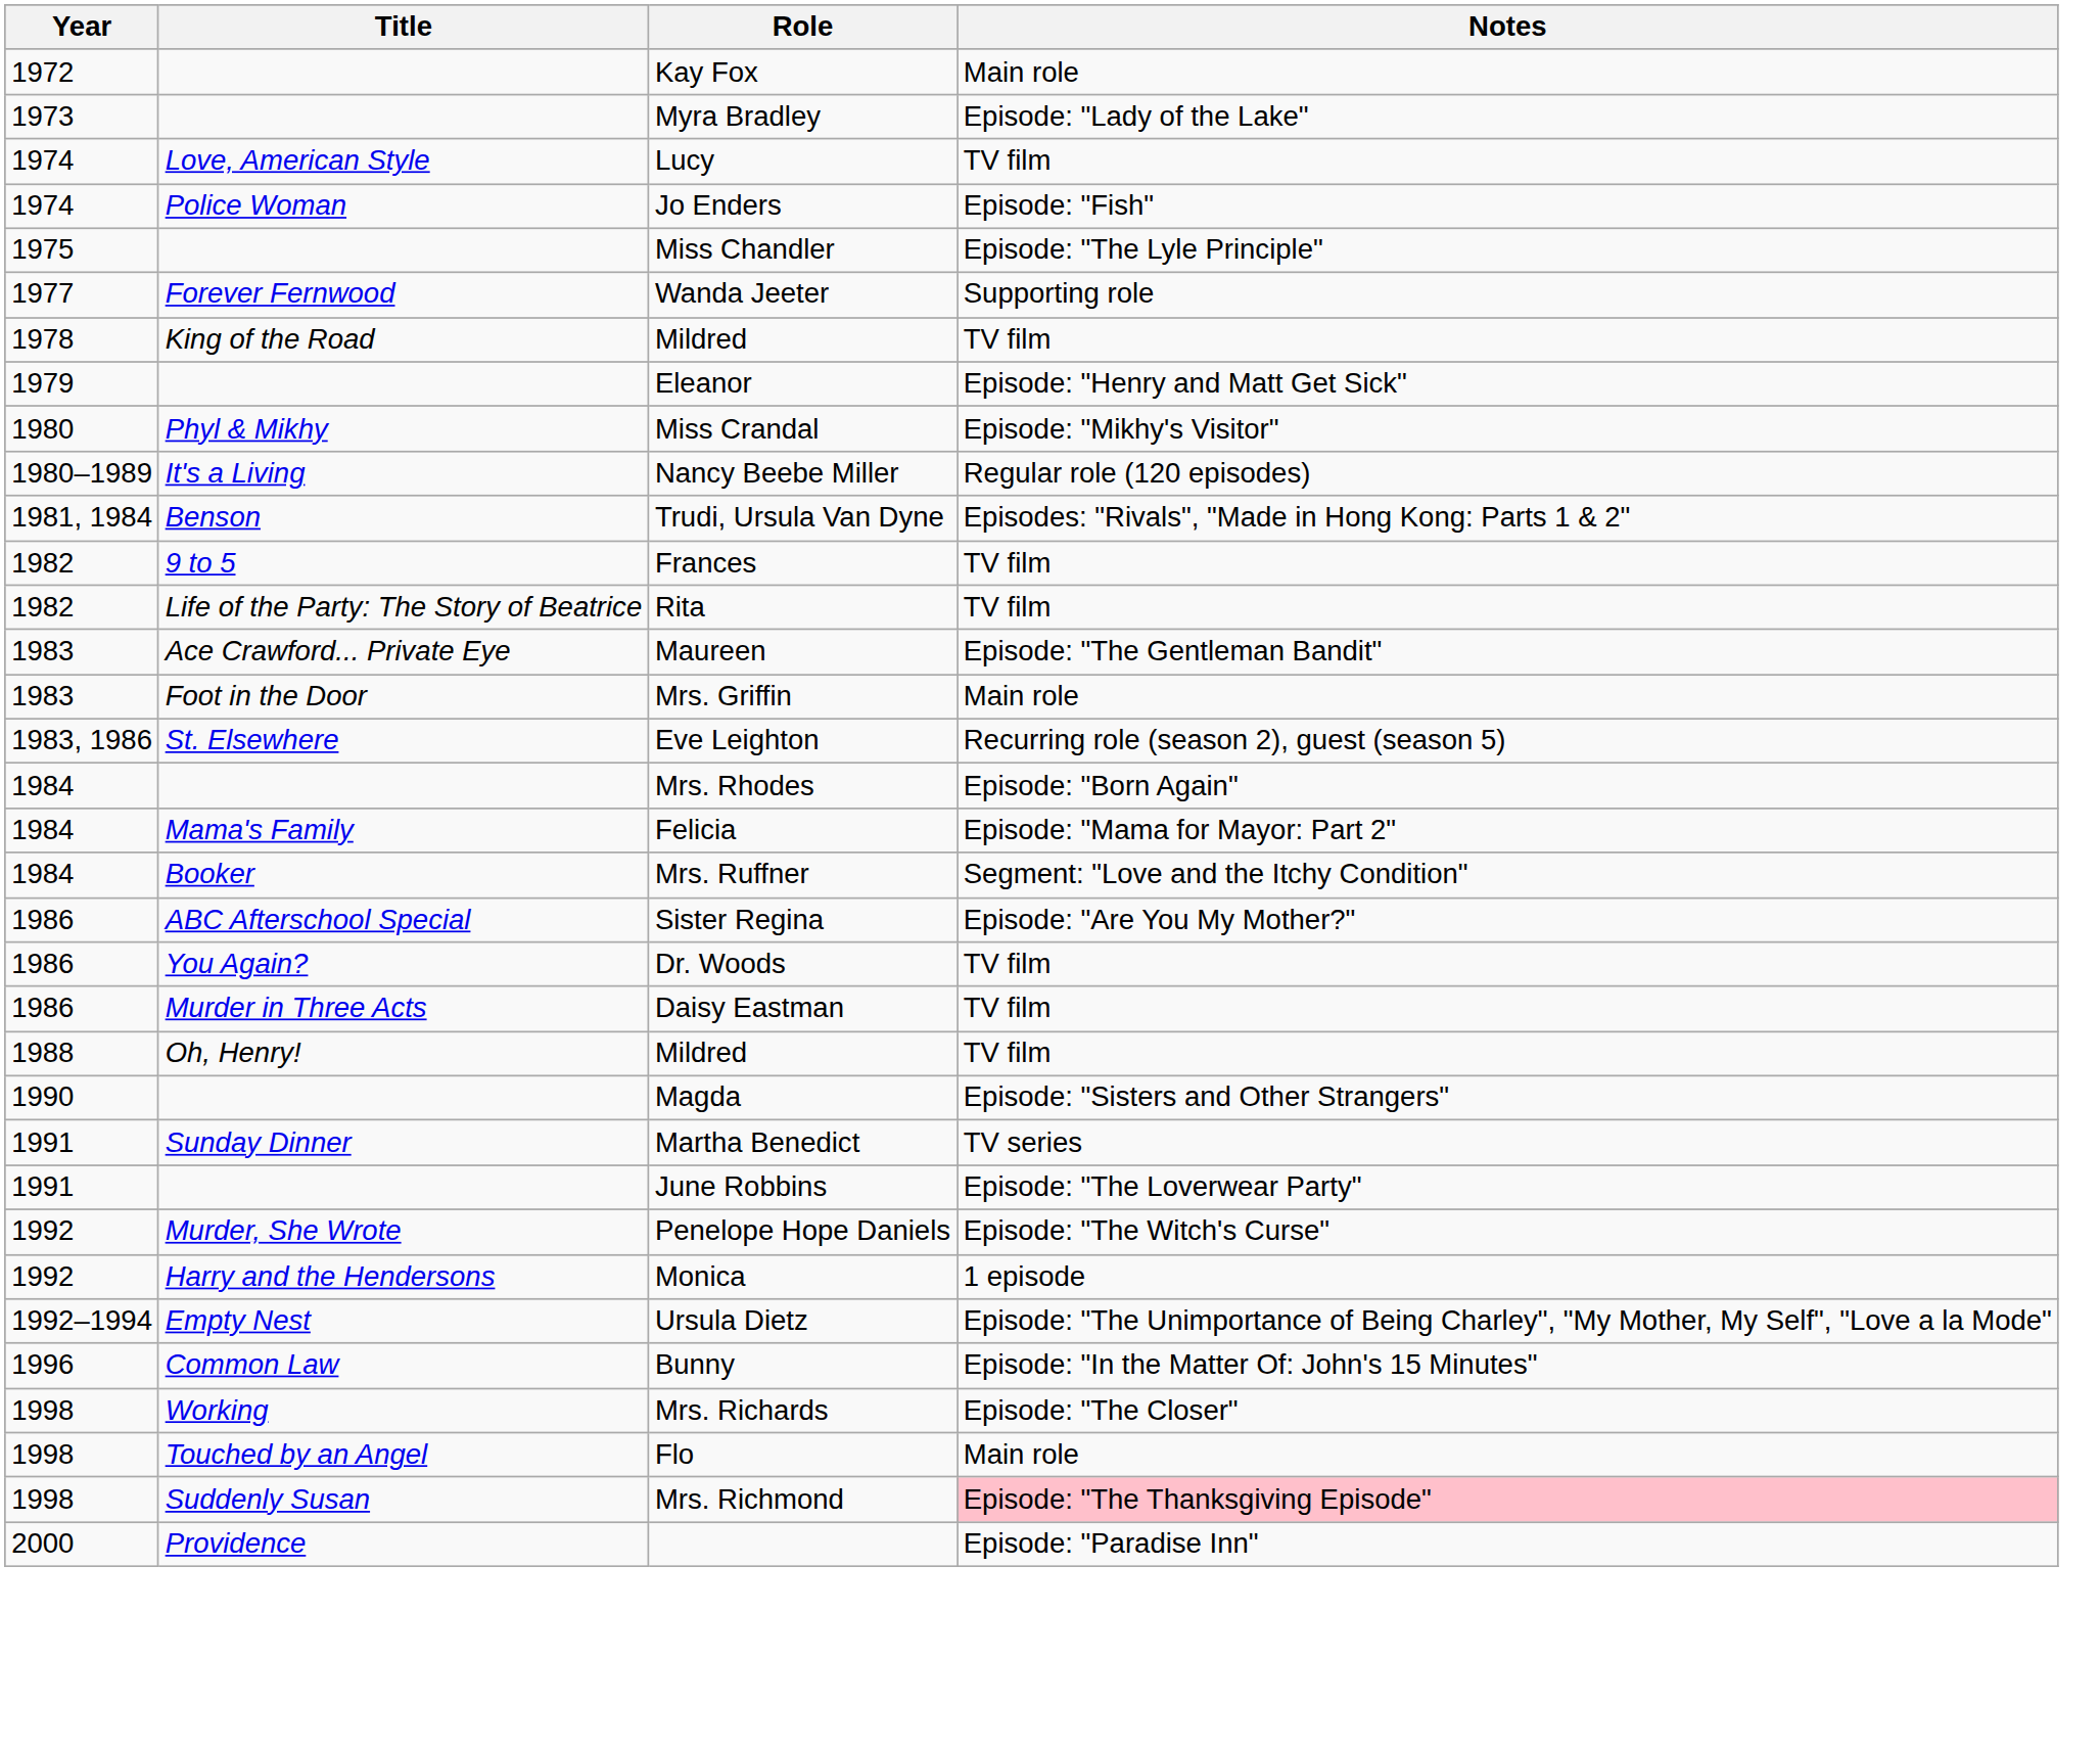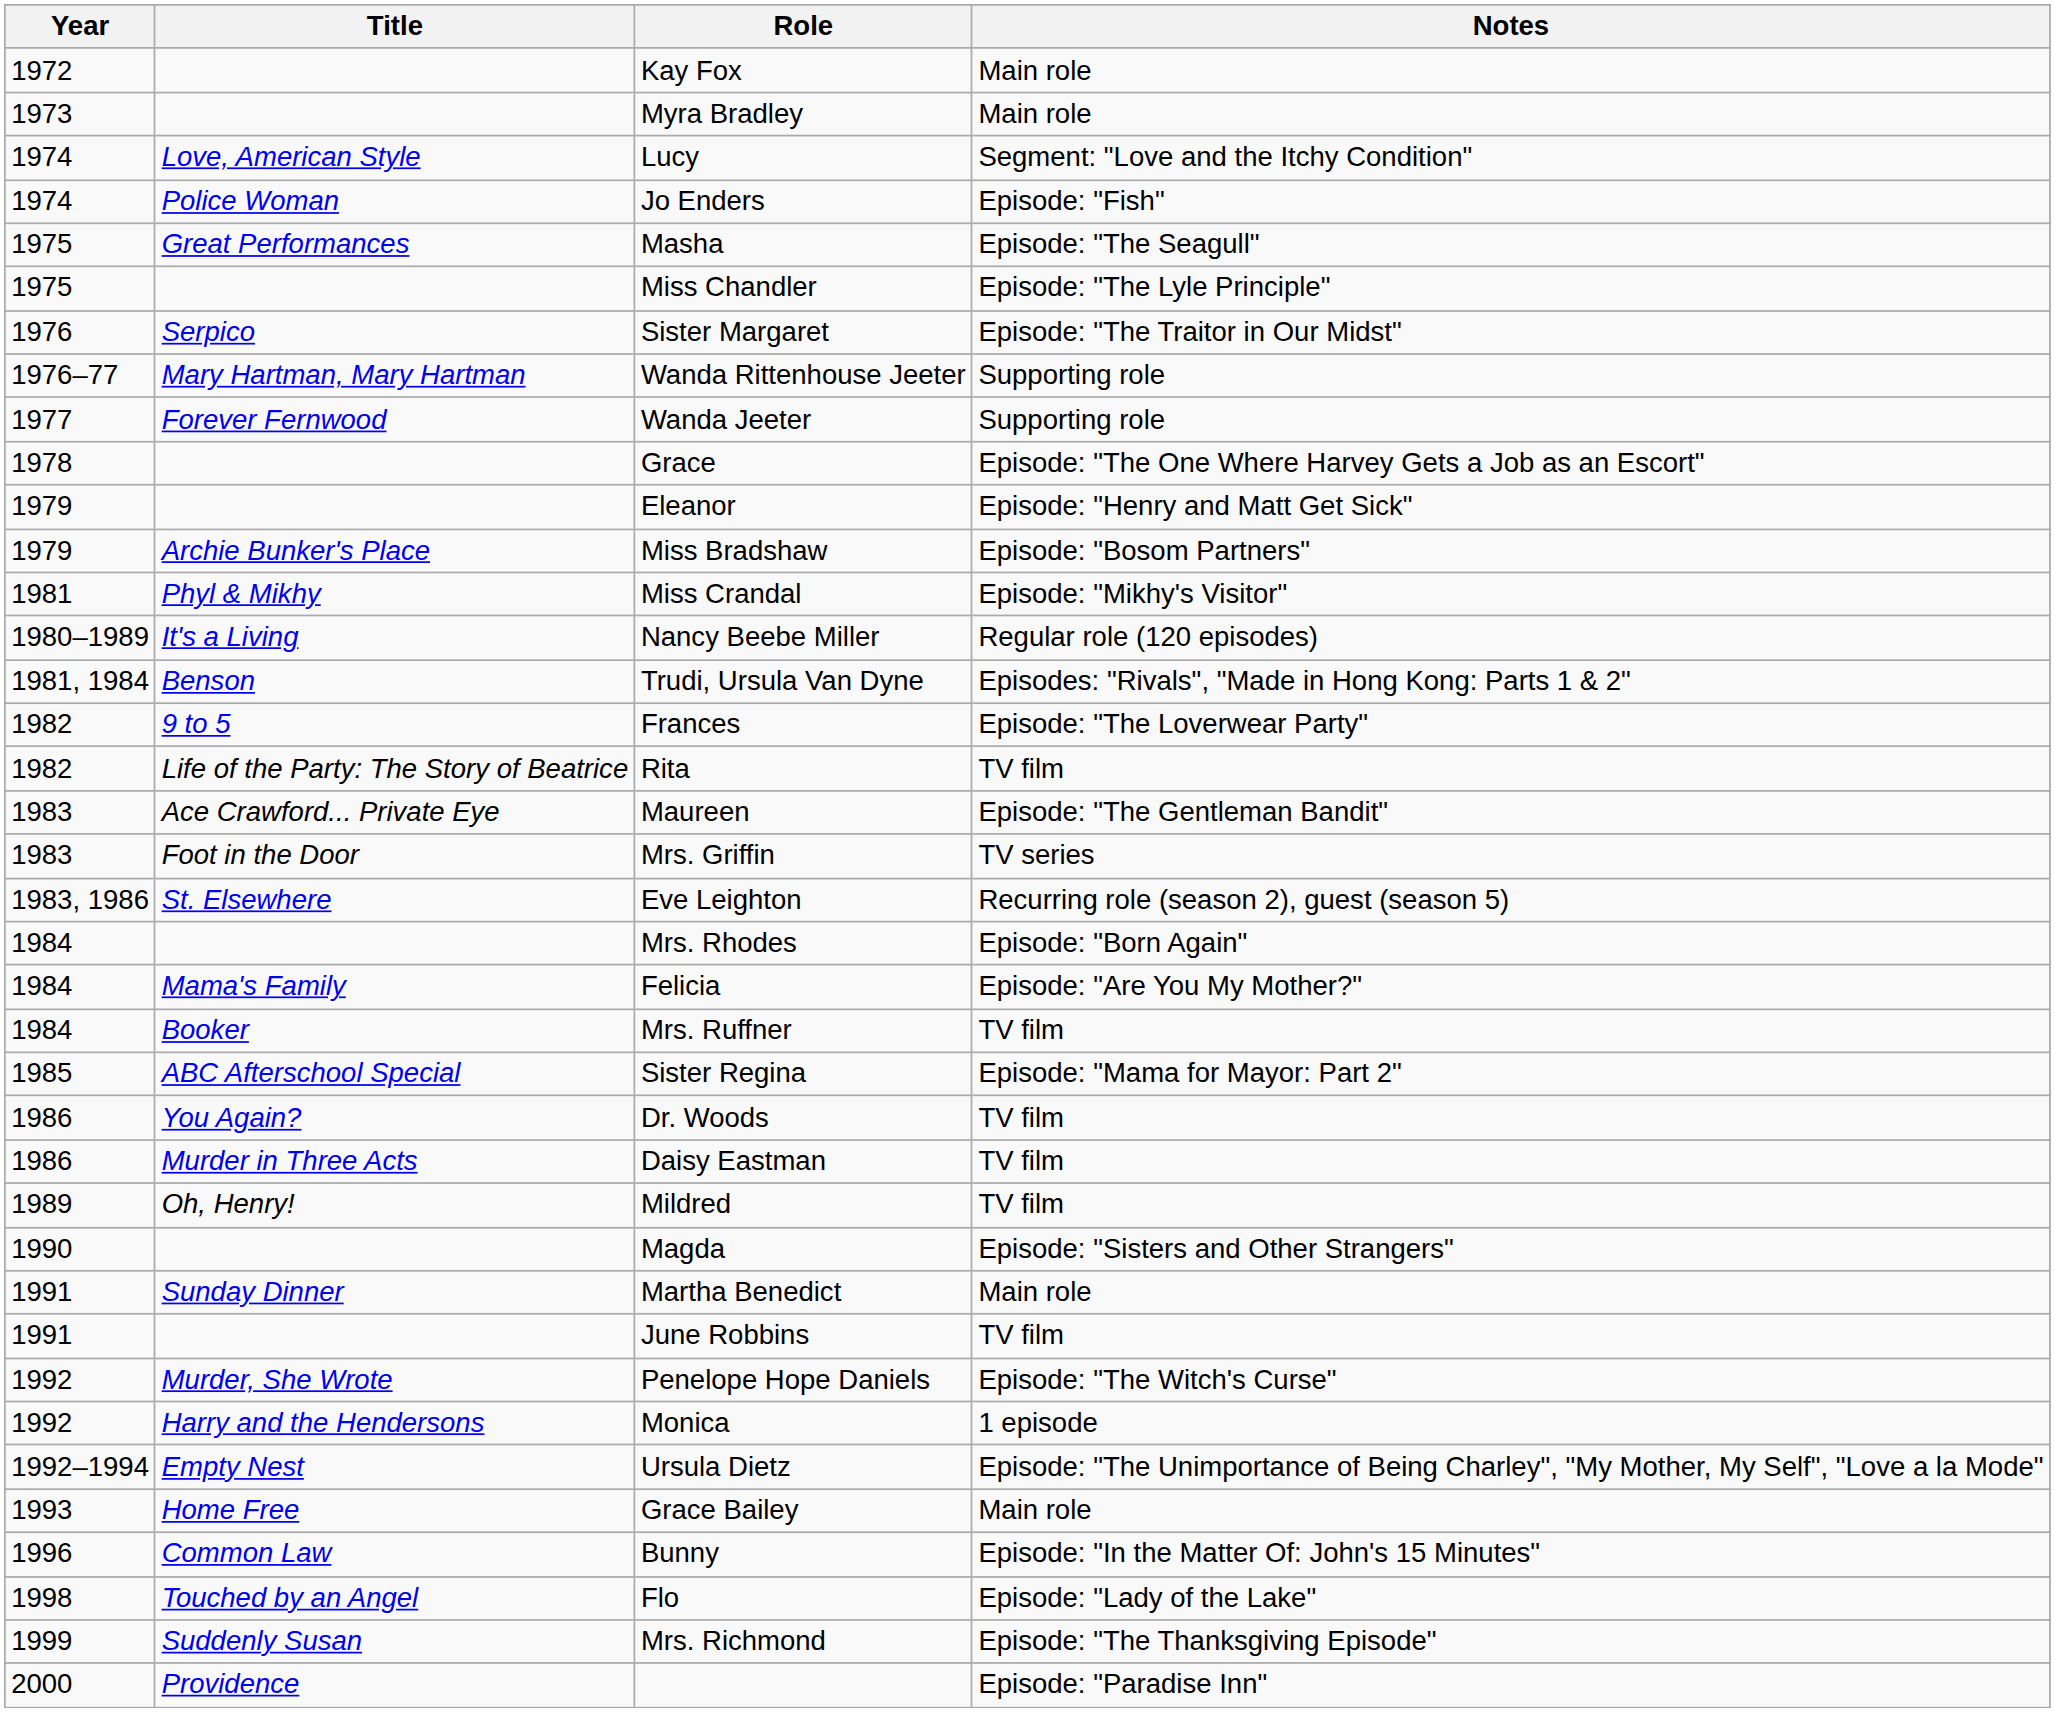Myra Bradley | Notes: Episode: "Lady of the Lake" -> Main role
Lucy | Notes: TV film -> Segment: "Love and the Itchy Condition"
+ row: 1975 | Great Performances | Masha | Episode: "The Seagull"
+ row: 1976 | Serpico | Sister Margaret | Episode: "The Traitor in Our Midst"
+ row: 1976–77 | Mary Hartman, Mary Hartman | Wanda Rittenhouse Jeeter | Supporting role
- row: 1978 | King of the Road | Mildred | TV film
+ row: 1978 | Grace | Episode: "The One Where Harvey Gets a Job as an Escort"
+ row: 1979 | Archie Bunker's Place | Miss Bradshaw | Episode: "Bosom Partners"
Miss Crandal | Year: 1980 -> 1981
Frances | Notes: TV film -> Episode: "The Loverwear Party"
Mrs. Griffin | Notes: Main role -> TV series
Felicia | Notes: Episode: "Mama for Mayor: Part 2" -> Episode: "Are You My Mother?"
Mrs. Ruffner | Notes: Segment: "Love and the Itchy Condition" -> TV film
Sister Regina | Year: 1986 -> 1985
Sister Regina | Notes: Episode: "Are You My Mother?" -> Episode: "Mama for Mayor: Part 2"
Oh, Henry! / Mildred | Year: 1988 -> 1989
Martha Benedict | Notes: TV series -> Main role
June Robbins | Notes: Episode: "The Loverwear Party" -> TV film
+ row: 1993 | Home Free | Grace Bailey | Main role
- row: 1998 | Working | Mrs. Richards | Episode: "The Closer"
Flo | Notes: Main role -> Episode: "Lady of the Lake"
Mrs. Richmond | Year: 1998 -> 1999
Mrs. Richmond | Notes: pink background -> no background
